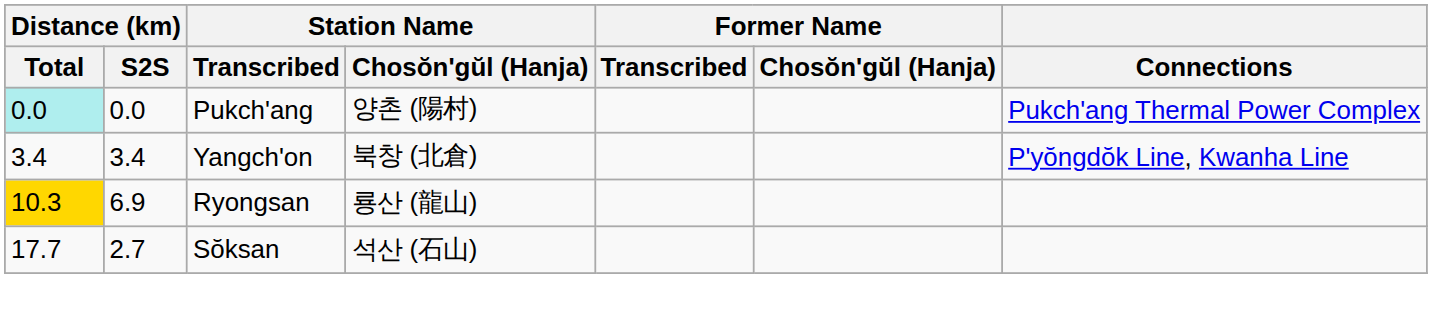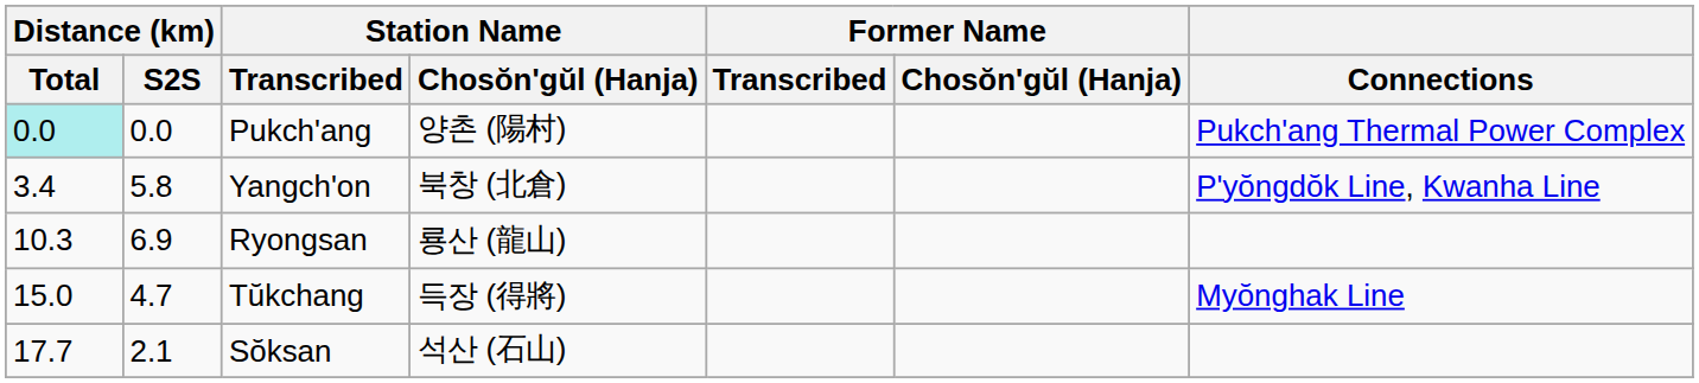Yangch'on | Distance (km) / S2S: 3.4 -> 5.8
Ryongsan | Distance (km) / Total: gold background -> no background
+ row: 15.0 | 4.7 | Tŭkchang | 득장 (得將) | Myŏnghak Line
Sŏksan | Distance (km) / S2S: 2.7 -> 2.1
